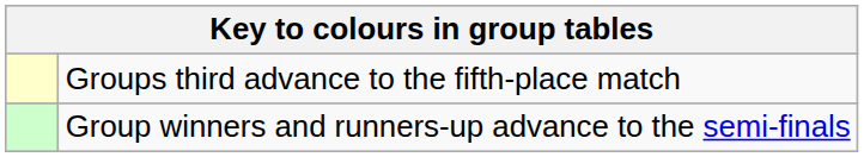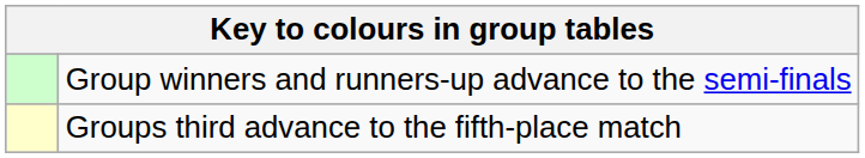rows swapped: Group winners and runners-up advance to the semi-finals <-> Groups third advance to the fifth-place match
